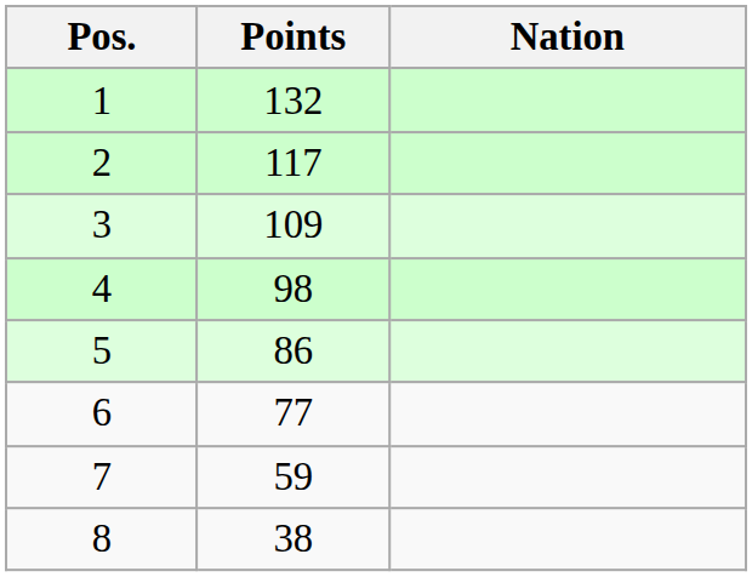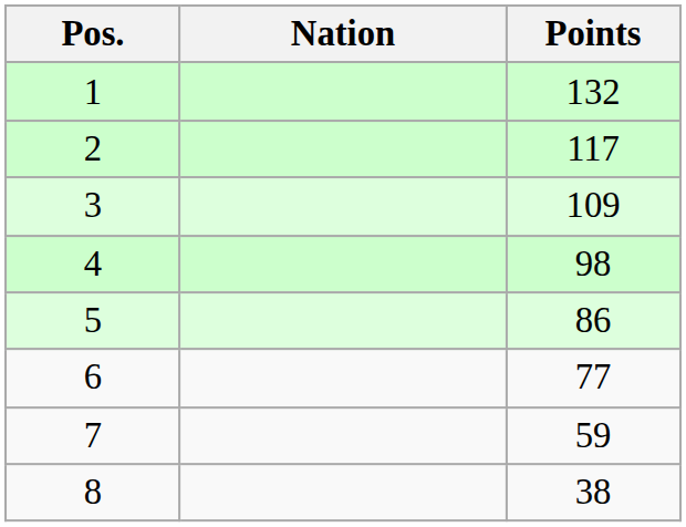columns swapped: Nation <-> Points
